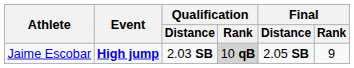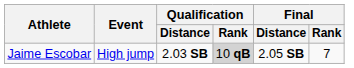Jaime Escobar | Event: bold -> normal
Jaime Escobar | Final / Rank: 9 -> 7
